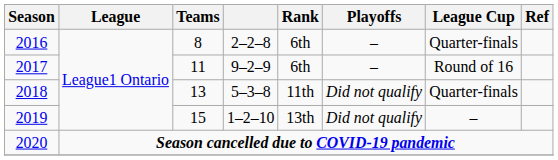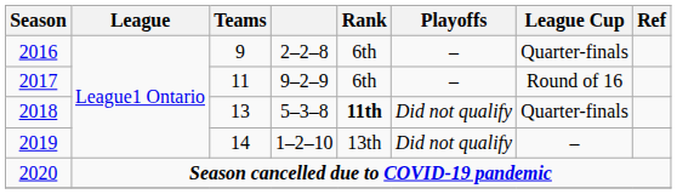2016 | Teams: 8 -> 9
2018 | Rank: normal -> bold
2019 | Teams: 15 -> 14
